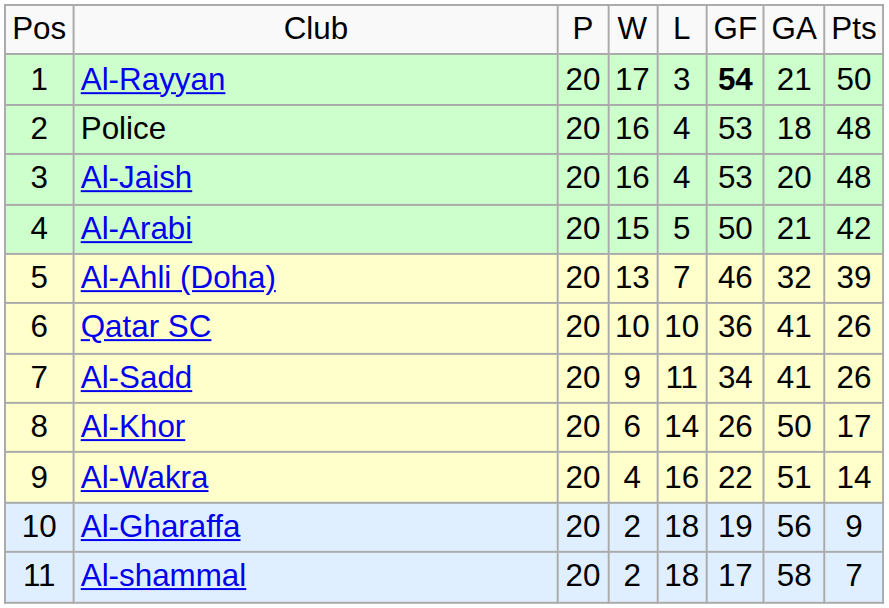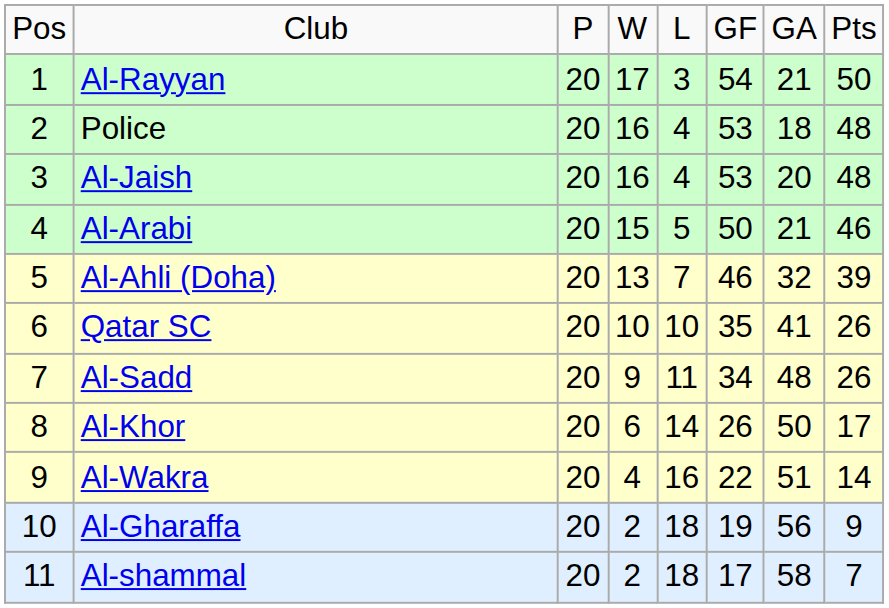Al-Rayyan | column 6: bold -> normal
Al-Arabi | column 8: 42 -> 46
Qatar SC | column 6: 36 -> 35
Al-Sadd | column 7: 41 -> 48
